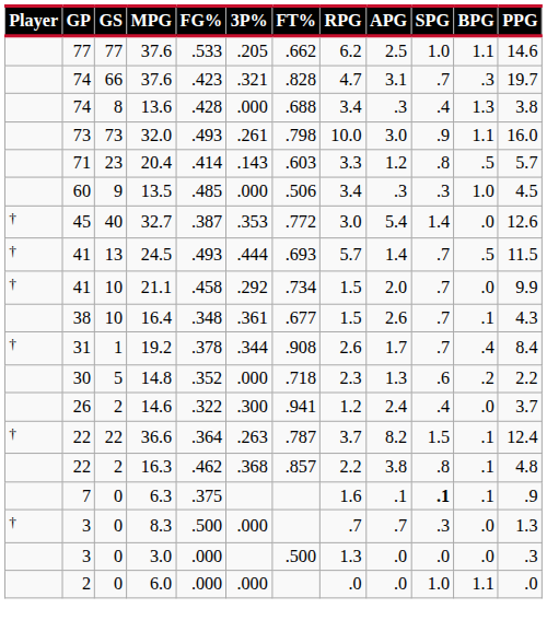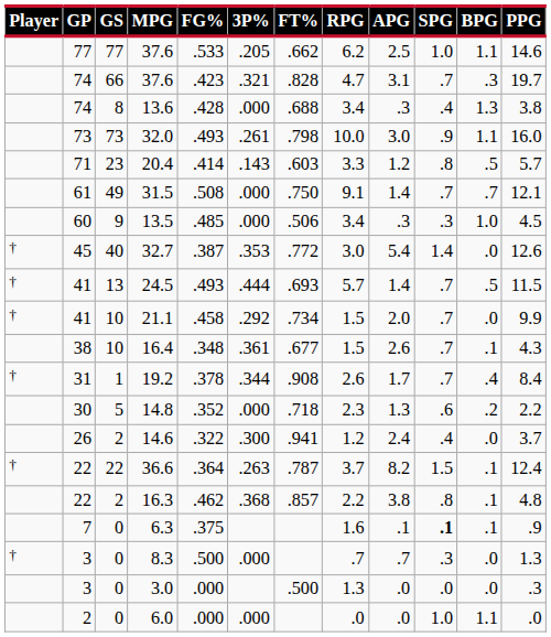+ row: 61 | 49 | 31.5 | .508 | .000 | .750 | 9.1 | 1.4 | .7 | .7 | 12.1
